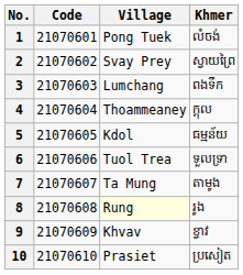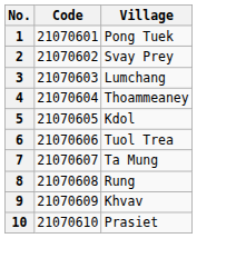- column: Khmer | លំចង់ | ស្វាយព្រៃ | ពងទឹក | ក្ដុល | ធម្មន័យ | ទួលទ្រា | តាមូង | រូង | ខ្វាវ | ប្រសៀត
8 | Village: lightyellow background -> no background
